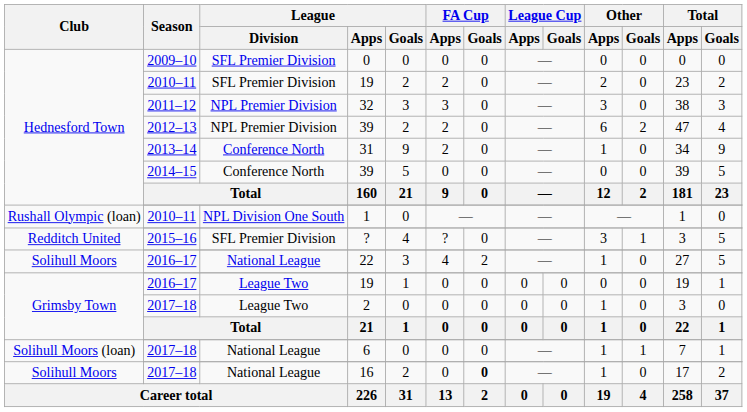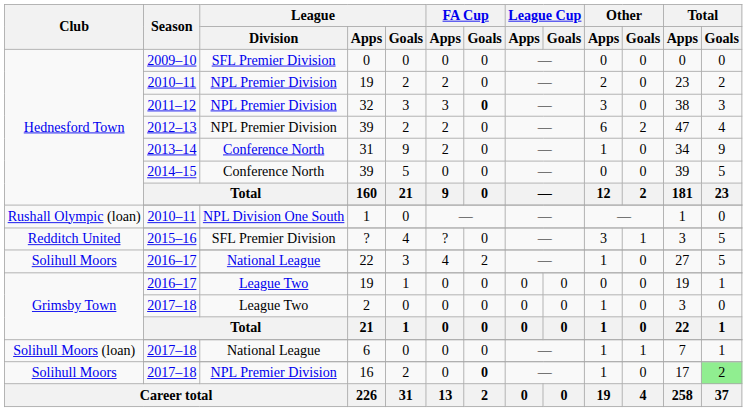Hednesford Town / 19 | League / Division: SFL Premier Division -> NPL Premier Division
32 | FA Cup / Goals: normal -> bold
16 | League / Division: National League -> NPL Premier Division
16 | Total / Goals: no background -> lightgreen background
